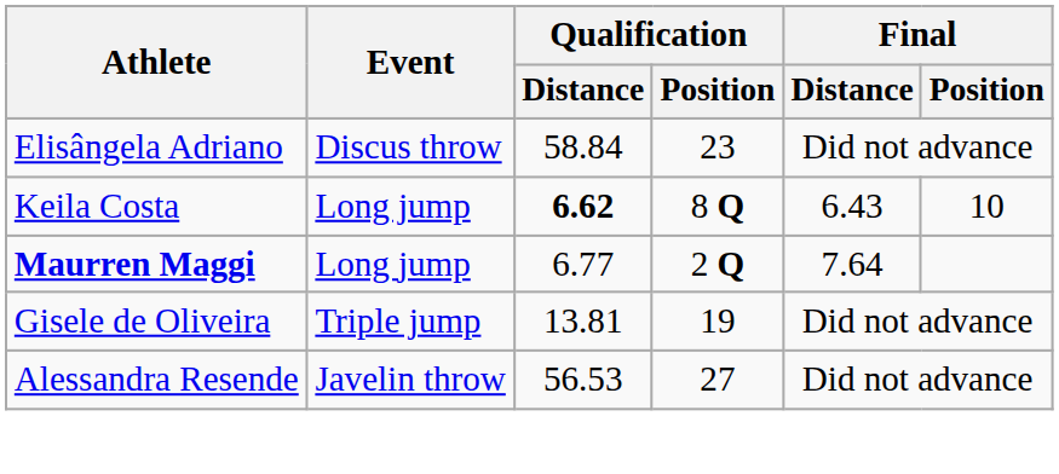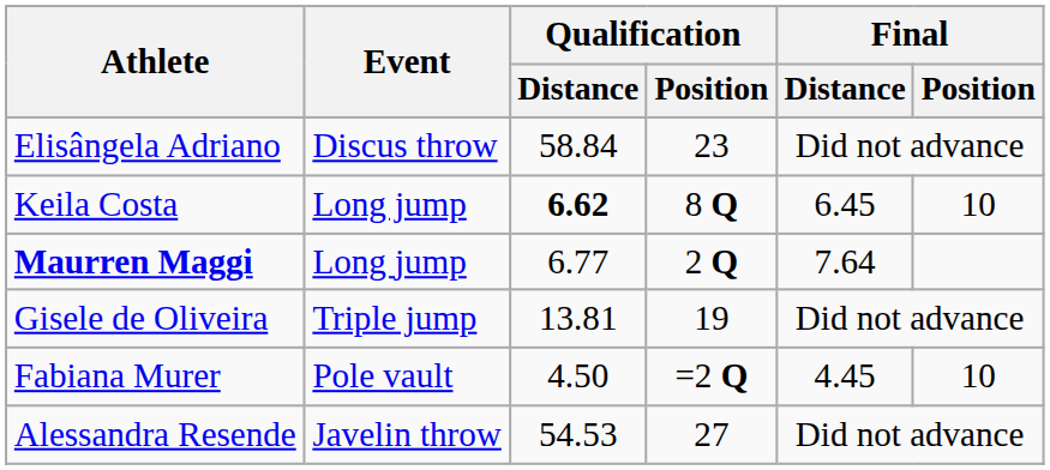Keila Costa | Final / Distance: 6.43 -> 6.45
+ row: Fabiana Murer | Pole vault | 4.50 | =2 Q | 4.45 | 10
Alessandra Resende | Qualification / Distance: 56.53 -> 54.53
